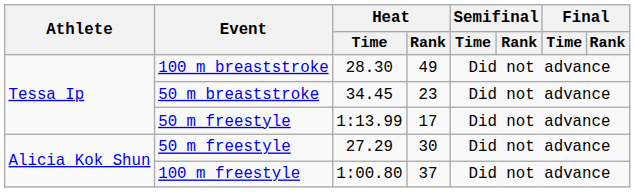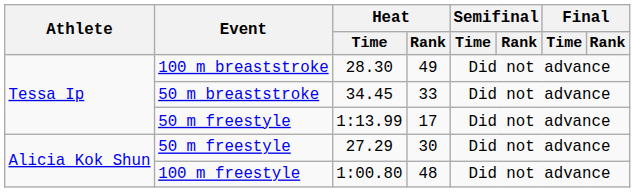34.45 | Heat / Rank: 23 -> 33
1:00.80 | Heat / Rank: 37 -> 48
